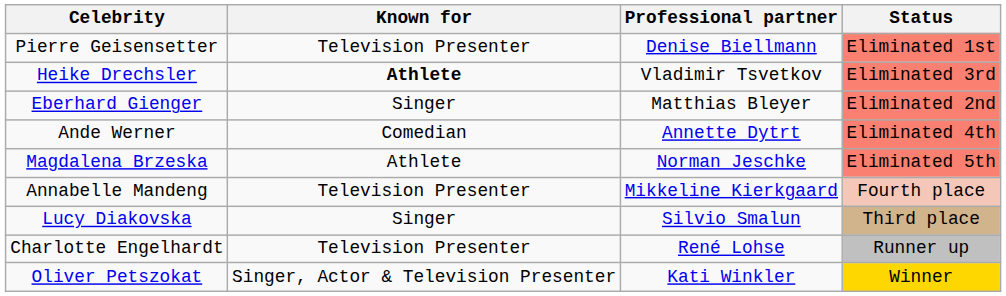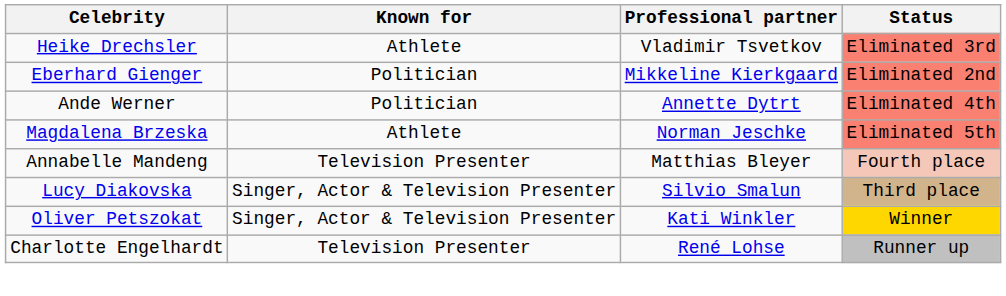- row: Pierre Geisensetter | Television Presenter | Denise Biellmann | Eliminated 1st
Heike Drechsler | Known for: bold -> normal
Eberhard Gienger | Known for: Singer -> Politician
Eberhard Gienger | Professional partner: Matthias Bleyer -> Mikkeline Kierkgaard
Ande Werner | Known for: Comedian -> Politician
Annabelle Mandeng | Professional partner: Mikkeline Kierkgaard -> Matthias Bleyer
Lucy Diakovska | Known for: Singer -> Singer, Actor & Television Presenter
rows swapped: Charlotte Engelhardt <-> Oliver Petszokat
